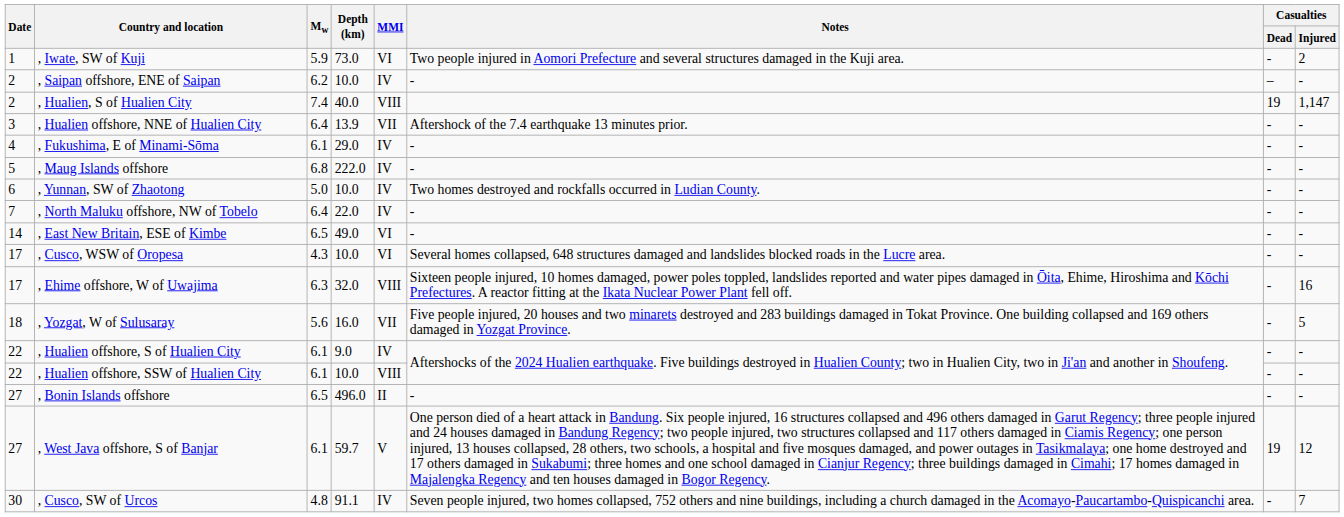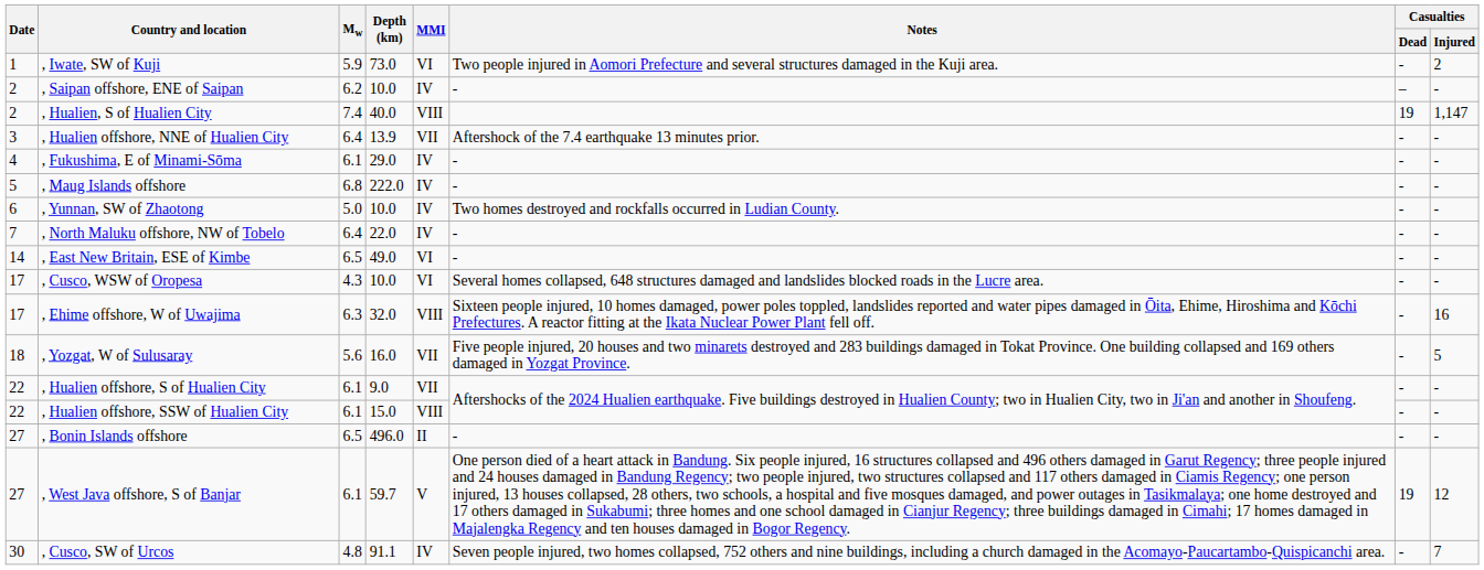, Hualien offshore, S of Hualien City | MMI: IV -> VII
, Hualien offshore, SSW of Hualien City | Depth (km): 10.0 -> 15.0
